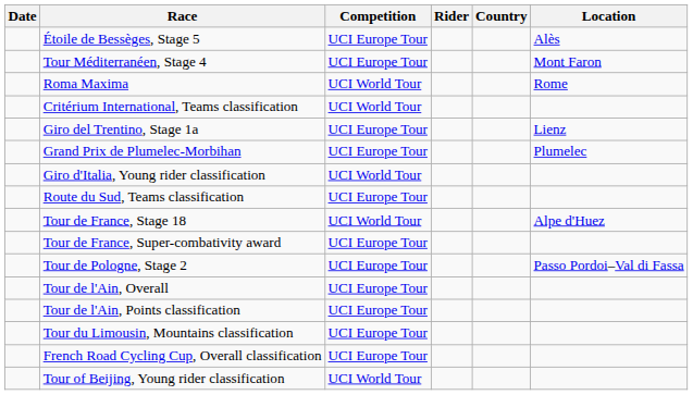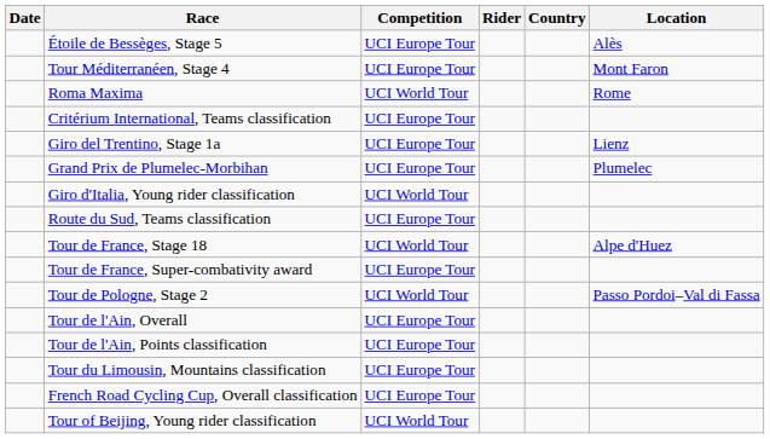Critérium International, Teams classification | Competition: UCI World Tour -> UCI Europe Tour
Tour de Pologne, Stage 2 | Competition: UCI Europe Tour -> UCI World Tour
